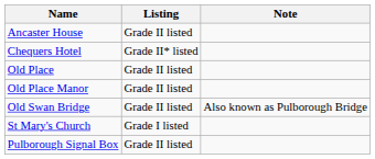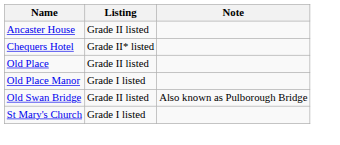Old Place Manor | Listing: Grade II listed -> Grade I listed
- row: Pulborough Signal Box | Grade II listed
